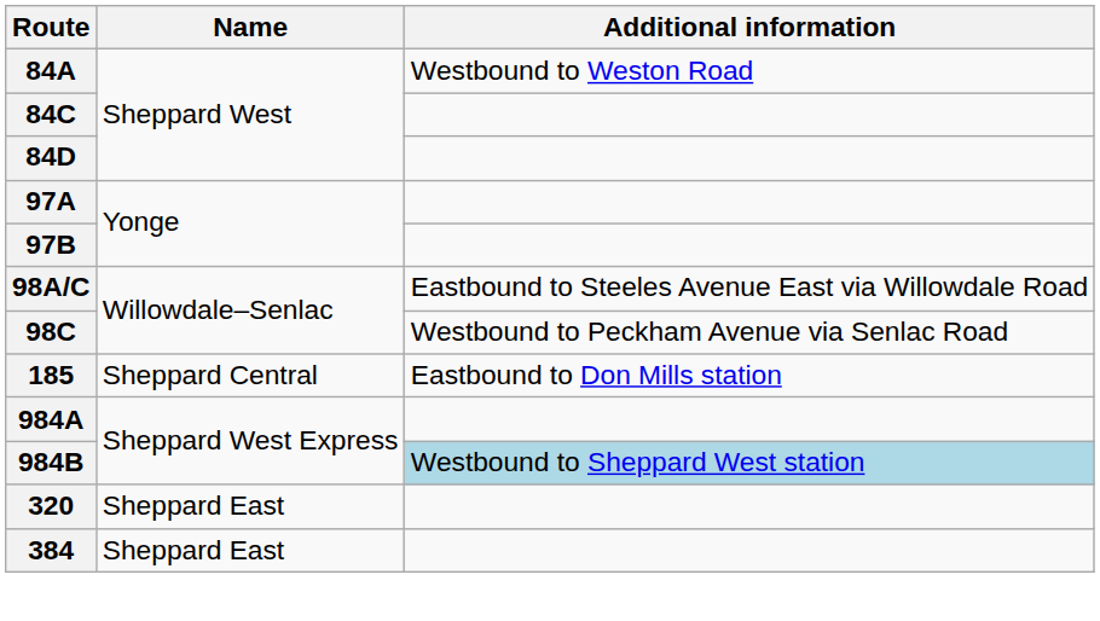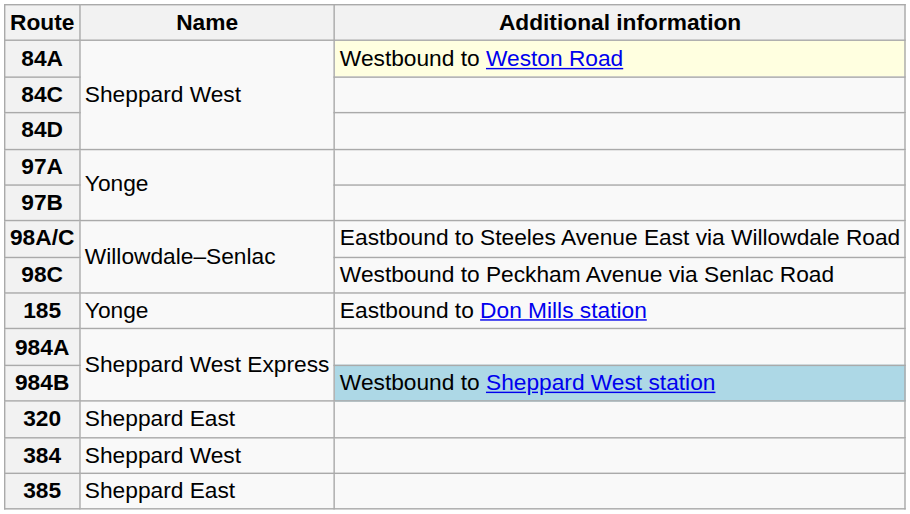84A | Additional information: no background -> lightyellow background
185 | Name: Sheppard Central -> Yonge
384 | Name: Sheppard East -> Sheppard West
+ row: 385 | Sheppard East
